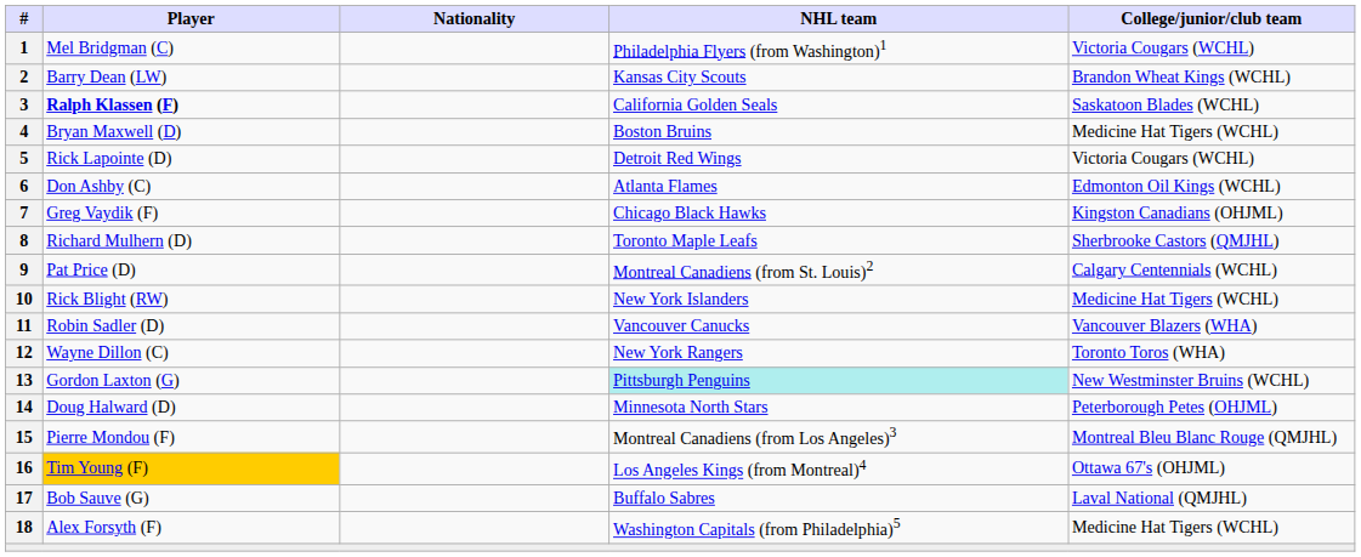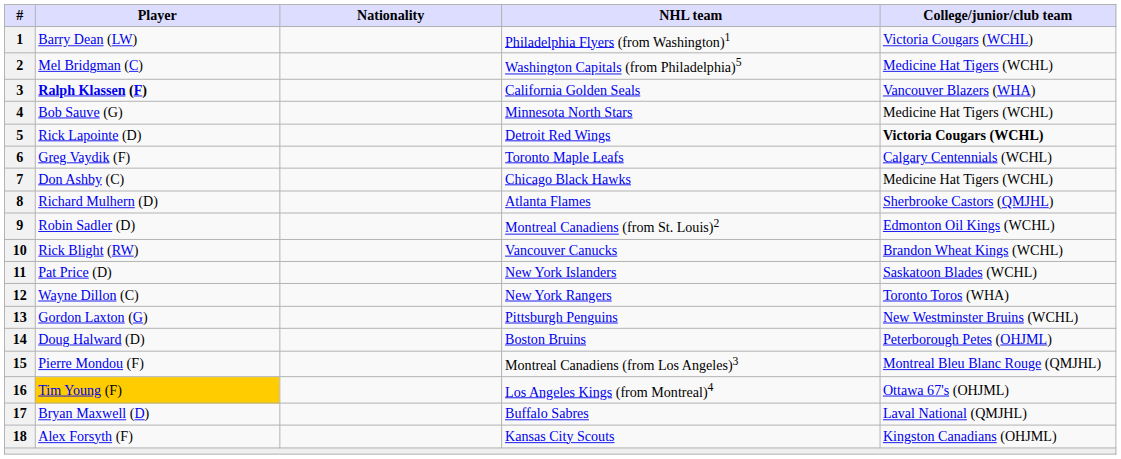1 | Player: Mel Bridgman (C) -> Barry Dean (LW)
2 | Player: Barry Dean (LW) -> Mel Bridgman (C)
2 | NHL team: Kansas City Scouts -> Washington Capitals (from Philadelphia)5
2 | College/junior/club team: Brandon Wheat Kings (WCHL) -> Medicine Hat Tigers (WCHL)
3 | College/junior/club team: Saskatoon Blades (WCHL) -> Vancouver Blazers (WHA)
4 | Player: Bryan Maxwell (D) -> Bob Sauve (G)
4 | NHL team: Boston Bruins -> Minnesota North Stars
5 | College/junior/club team: normal -> bold
6 | Player: Don Ashby (C) -> Greg Vaydik (F)
6 | NHL team: Atlanta Flames -> Toronto Maple Leafs
6 | College/junior/club team: Edmonton Oil Kings (WCHL) -> Calgary Centennials (WCHL)
7 | Player: Greg Vaydik (F) -> Don Ashby (C)
7 | College/junior/club team: Kingston Canadians (OHJML) -> Medicine Hat Tigers (WCHL)
8 | NHL team: Toronto Maple Leafs -> Atlanta Flames
9 | Player: Pat Price (D) -> Robin Sadler (D)
9 | College/junior/club team: Calgary Centennials (WCHL) -> Edmonton Oil Kings (WCHL)
10 | NHL team: New York Islanders -> Vancouver Canucks
10 | College/junior/club team: Medicine Hat Tigers (WCHL) -> Brandon Wheat Kings (WCHL)
11 | Player: Robin Sadler (D) -> Pat Price (D)
11 | NHL team: Vancouver Canucks -> New York Islanders
11 | College/junior/club team: Vancouver Blazers (WHA) -> Saskatoon Blades (WCHL)
13 | NHL team: paleturquoise background -> no background
14 | NHL team: Minnesota North Stars -> Boston Bruins
17 | Player: Bob Sauve (G) -> Bryan Maxwell (D)
18 | NHL team: Washington Capitals (from Philadelphia)5 -> Kansas City Scouts
18 | College/junior/club team: Medicine Hat Tigers (WCHL) -> Kingston Canadians (OHJML)
